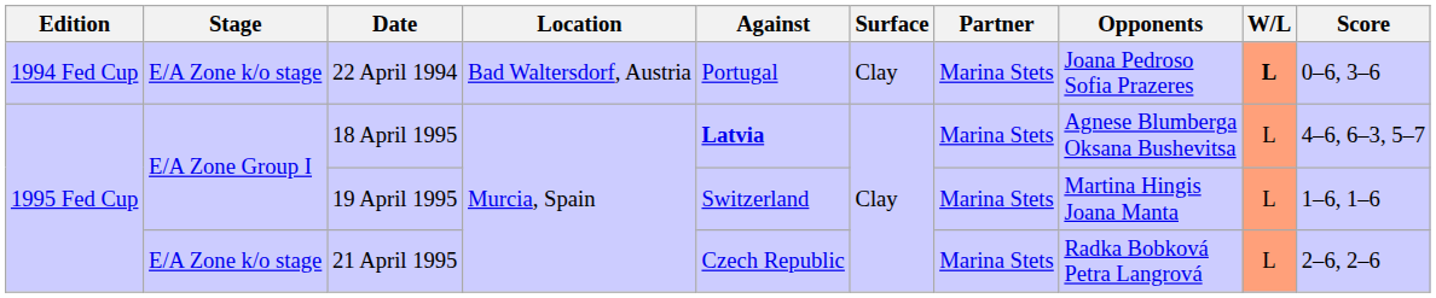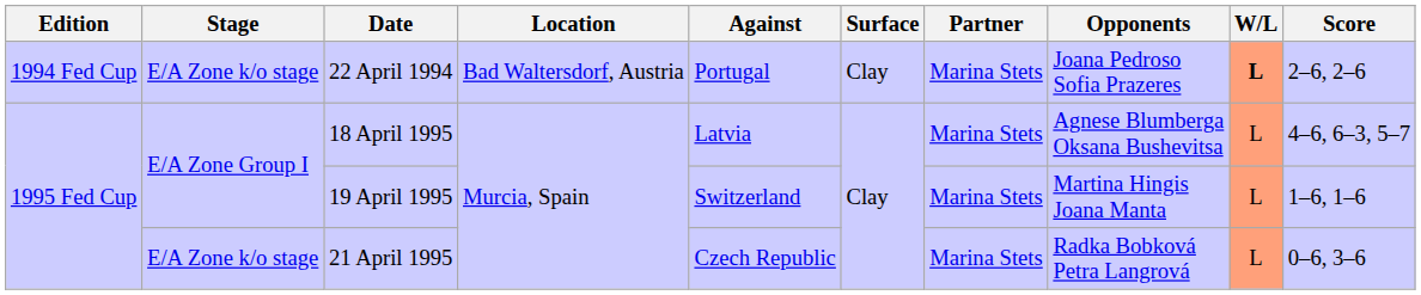22 April 1994 | Score: 0–6, 3–6 -> 2–6, 2–6
18 April 1995 | Against: bold -> normal
21 April 1995 | Score: 2–6, 2–6 -> 0–6, 3–6
